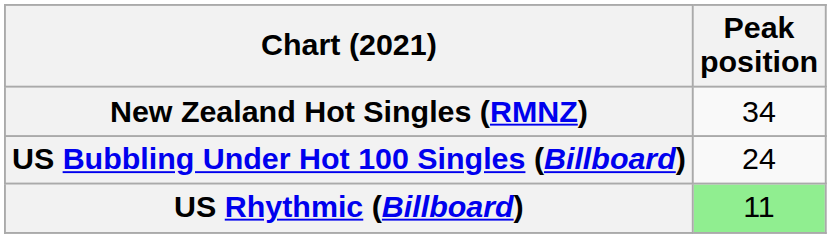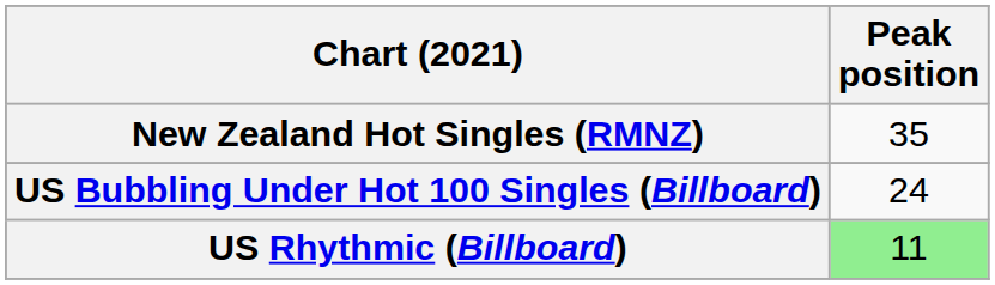New Zealand Hot Singles (RMNZ) | Peak position: 34 -> 35
